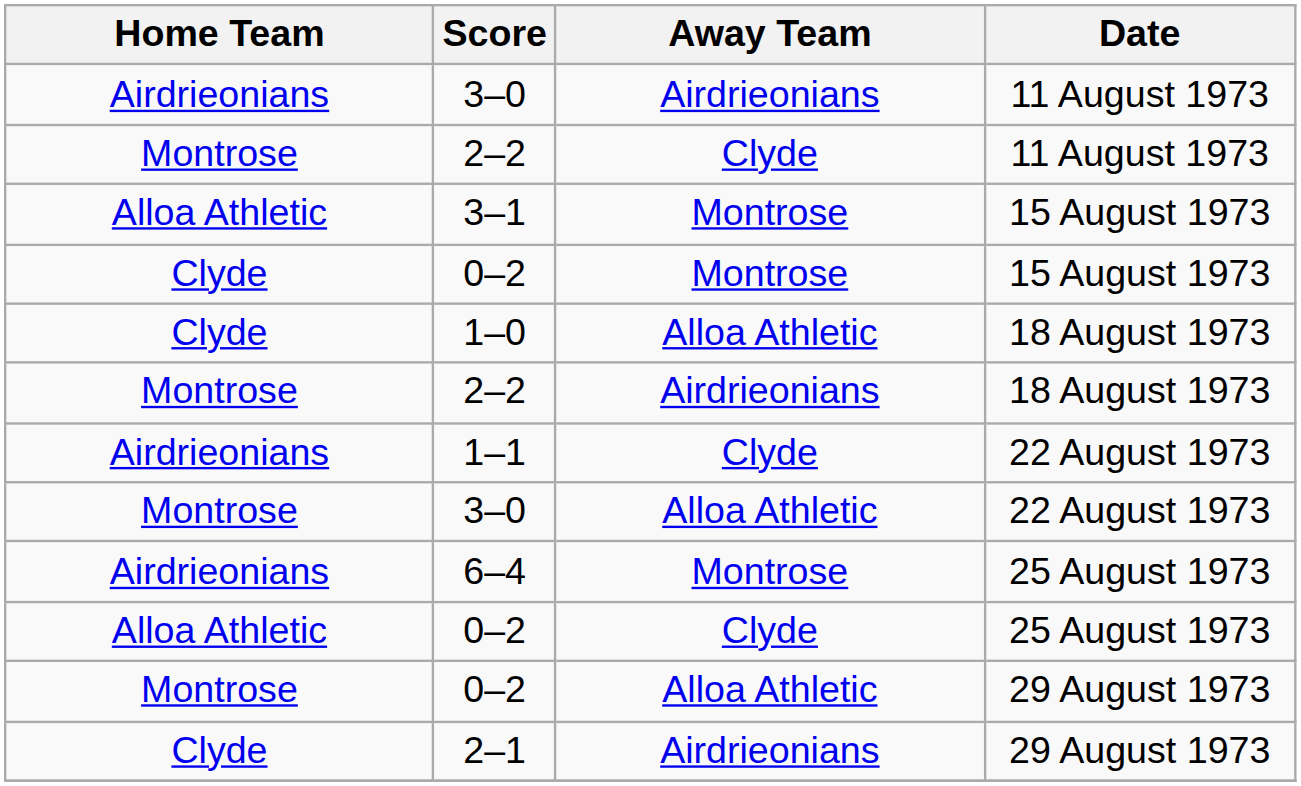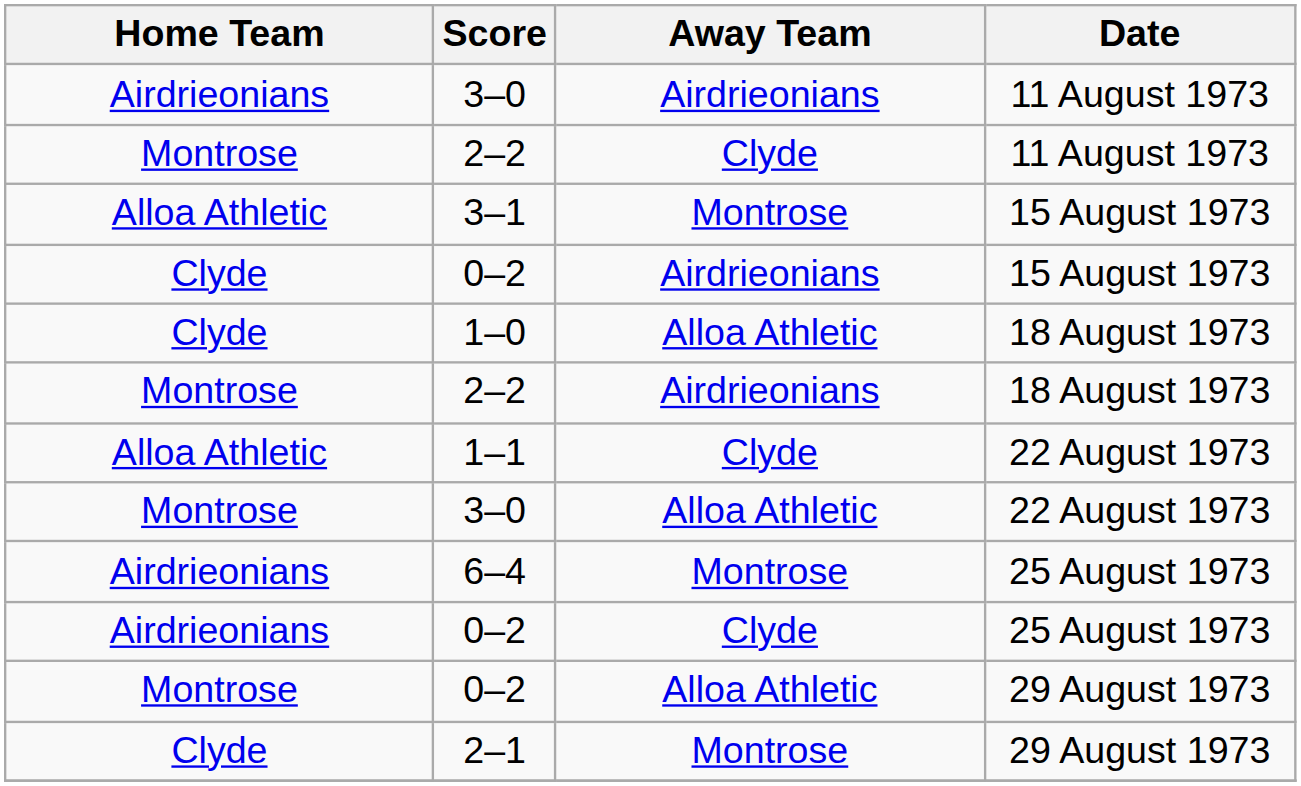0–2 / 15 August 1973 | Away Team: Montrose -> Airdrieonians
1–1 | Home Team: Airdrieonians -> Alloa Athletic
0–2 / 25 August 1973 | Home Team: Alloa Athletic -> Airdrieonians
2–1 | Away Team: Airdrieonians -> Montrose
